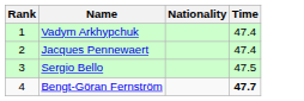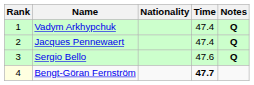+ column: Notes | Q | Q | Q
Sergio Bello | Time: 47.5 -> 47.6
Bengt-Göran Fernström | Rank: no background -> lightyellow background
